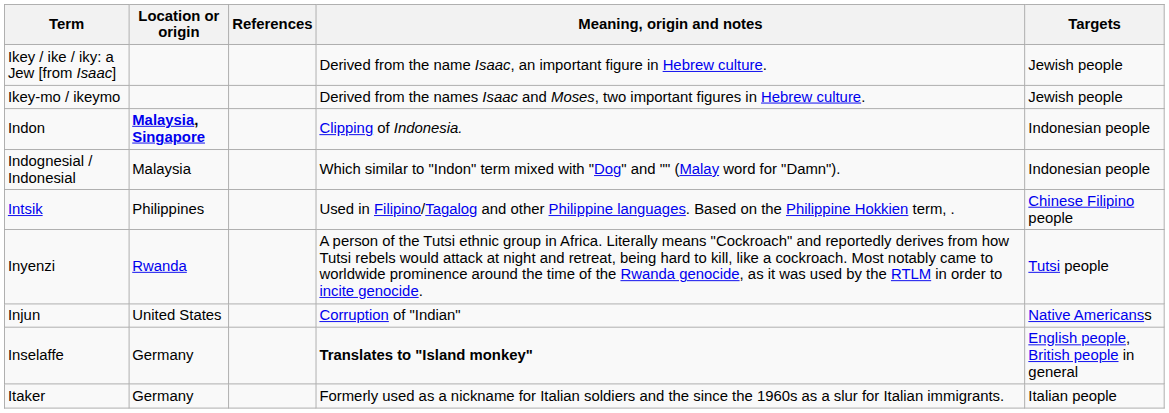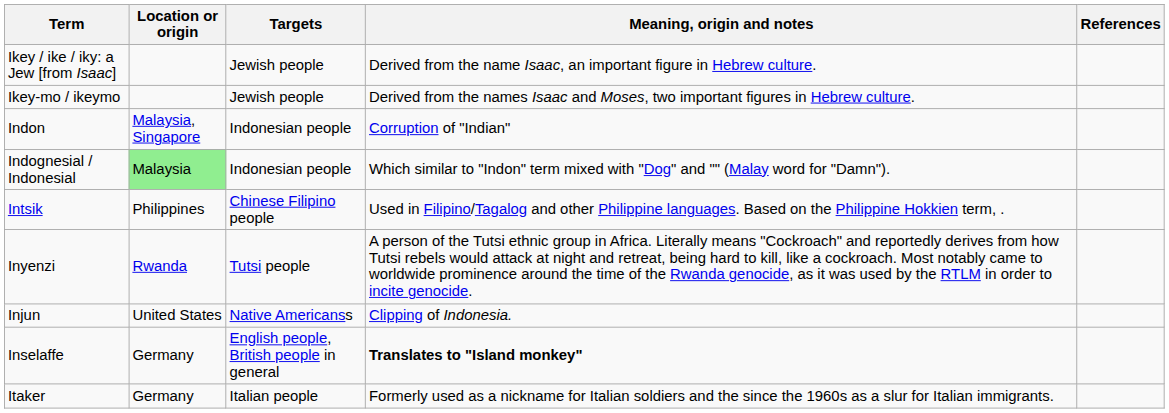columns swapped: Targets <-> References
Indon | Location or origin: bold -> normal
Indon | Meaning, origin and notes: Clipping of Indonesia. -> Corruption of "Indian"
Indognesial / Indonesial | Location or origin: no background -> lightgreen background
Injun | Meaning, origin and notes: Corruption of "Indian" -> Clipping of Indonesia.
